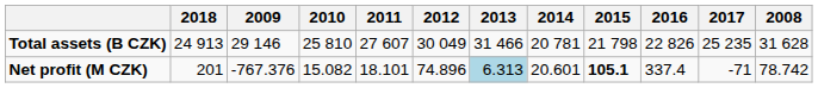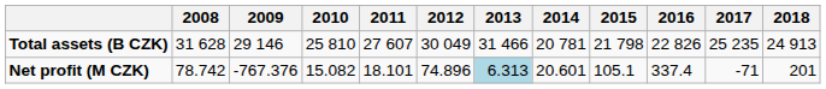columns swapped: 2008 <-> 2018
Net profit (M CZK) | 2015: bold -> normal
